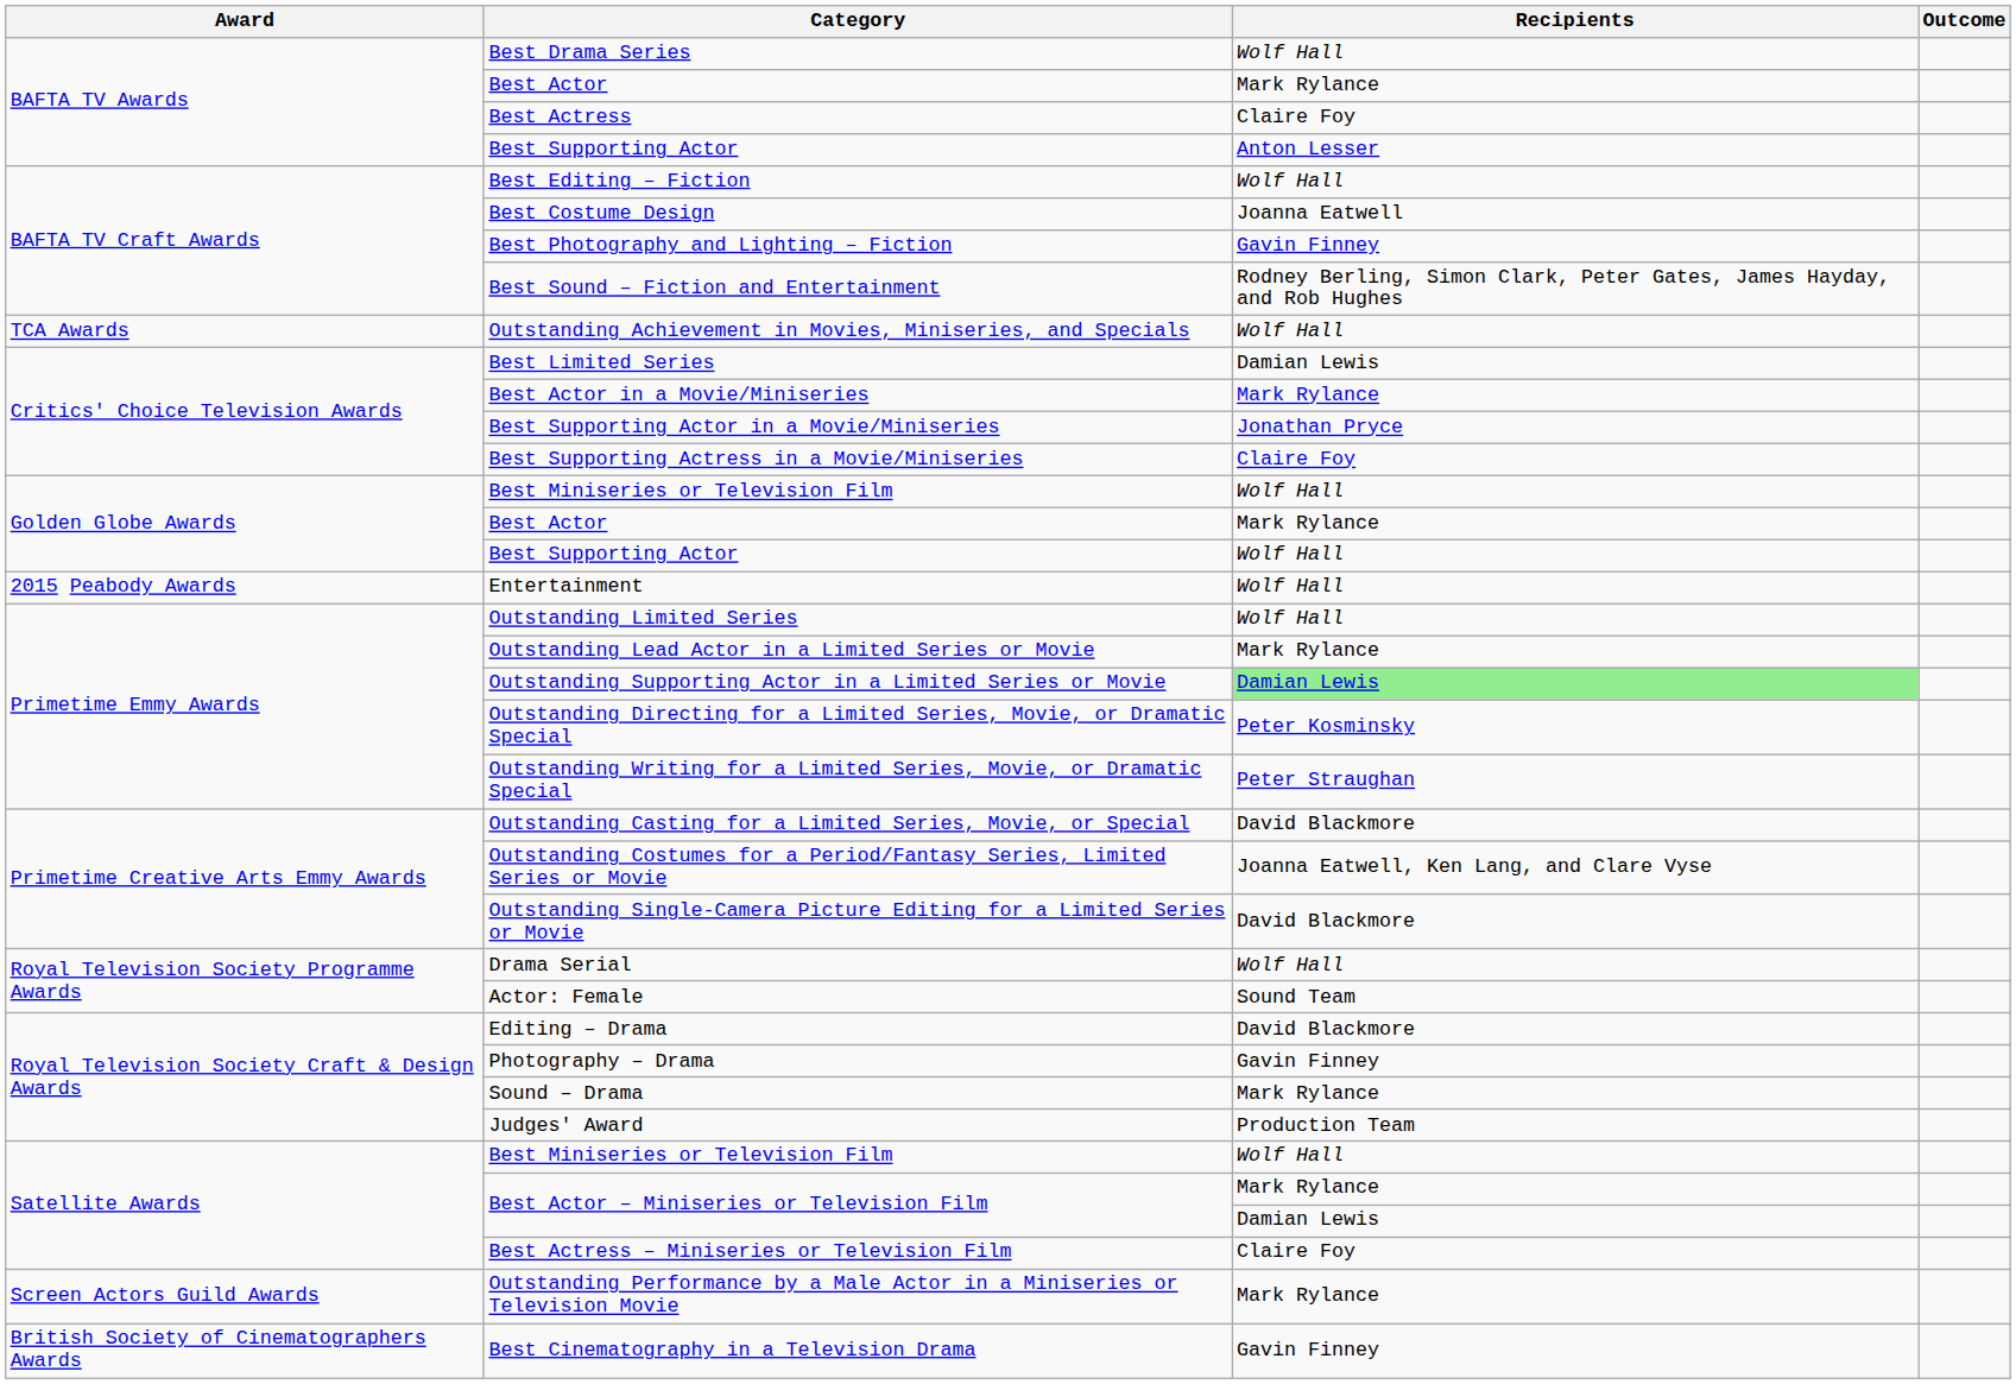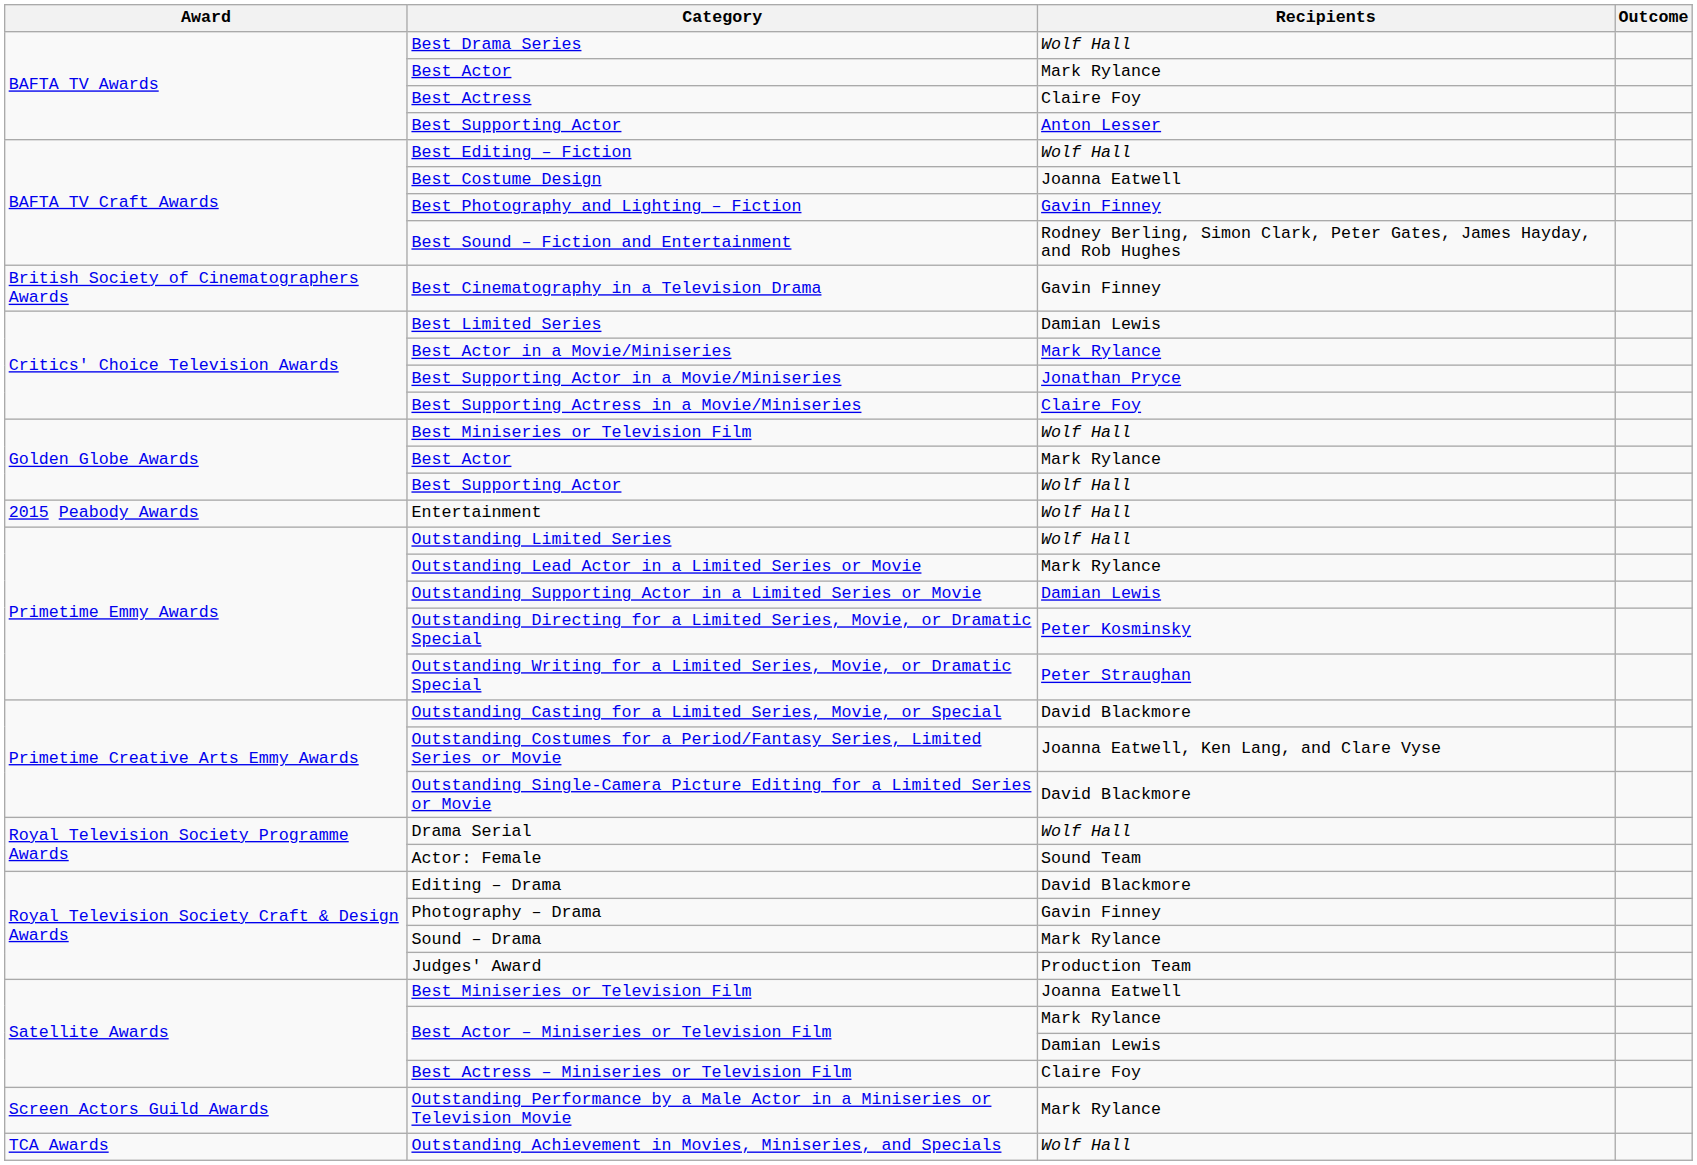rows swapped: Best Cinematography in a Television Drama <-> Outstanding Achievement in Movies, Miniseries, and Specials
Outstanding Supporting Actor in a Limited Series or Movie | Recipients: lightgreen background -> no background
Satellite Awards / Best Miniseries or Television Film | Recipients: Wolf Hall -> Joanna Eatwell
